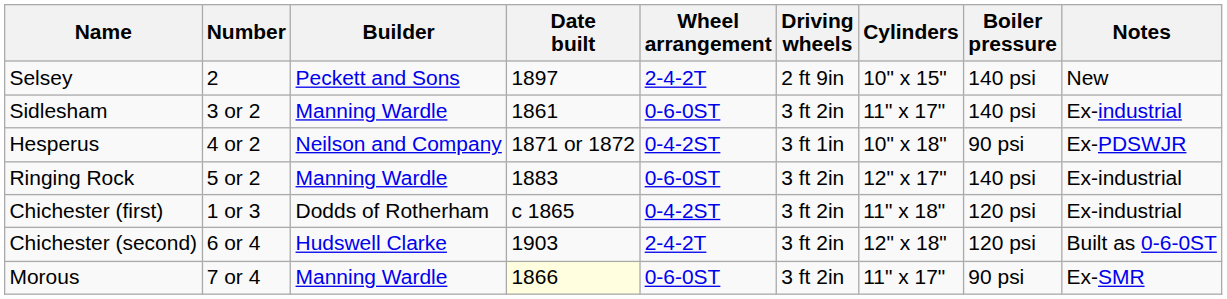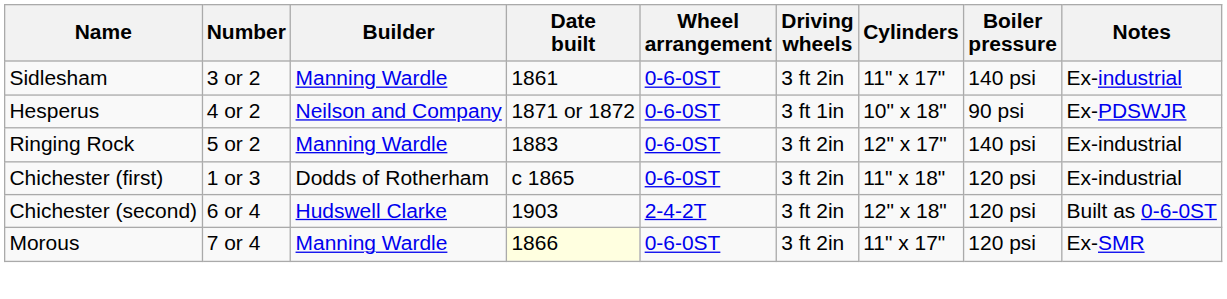- row: Selsey | 2 | Peckett and Sons | 1897 | 2-4-2T | 2 ft 9in | 10" x 15" | 140 psi | New
Hesperus | Wheel arrangement: 0-4-2ST -> 0-6-0ST
Chichester (first) | Wheel arrangement: 0-4-2ST -> 0-6-0ST
Morous | Boiler pressure: 90 psi -> 120 psi
